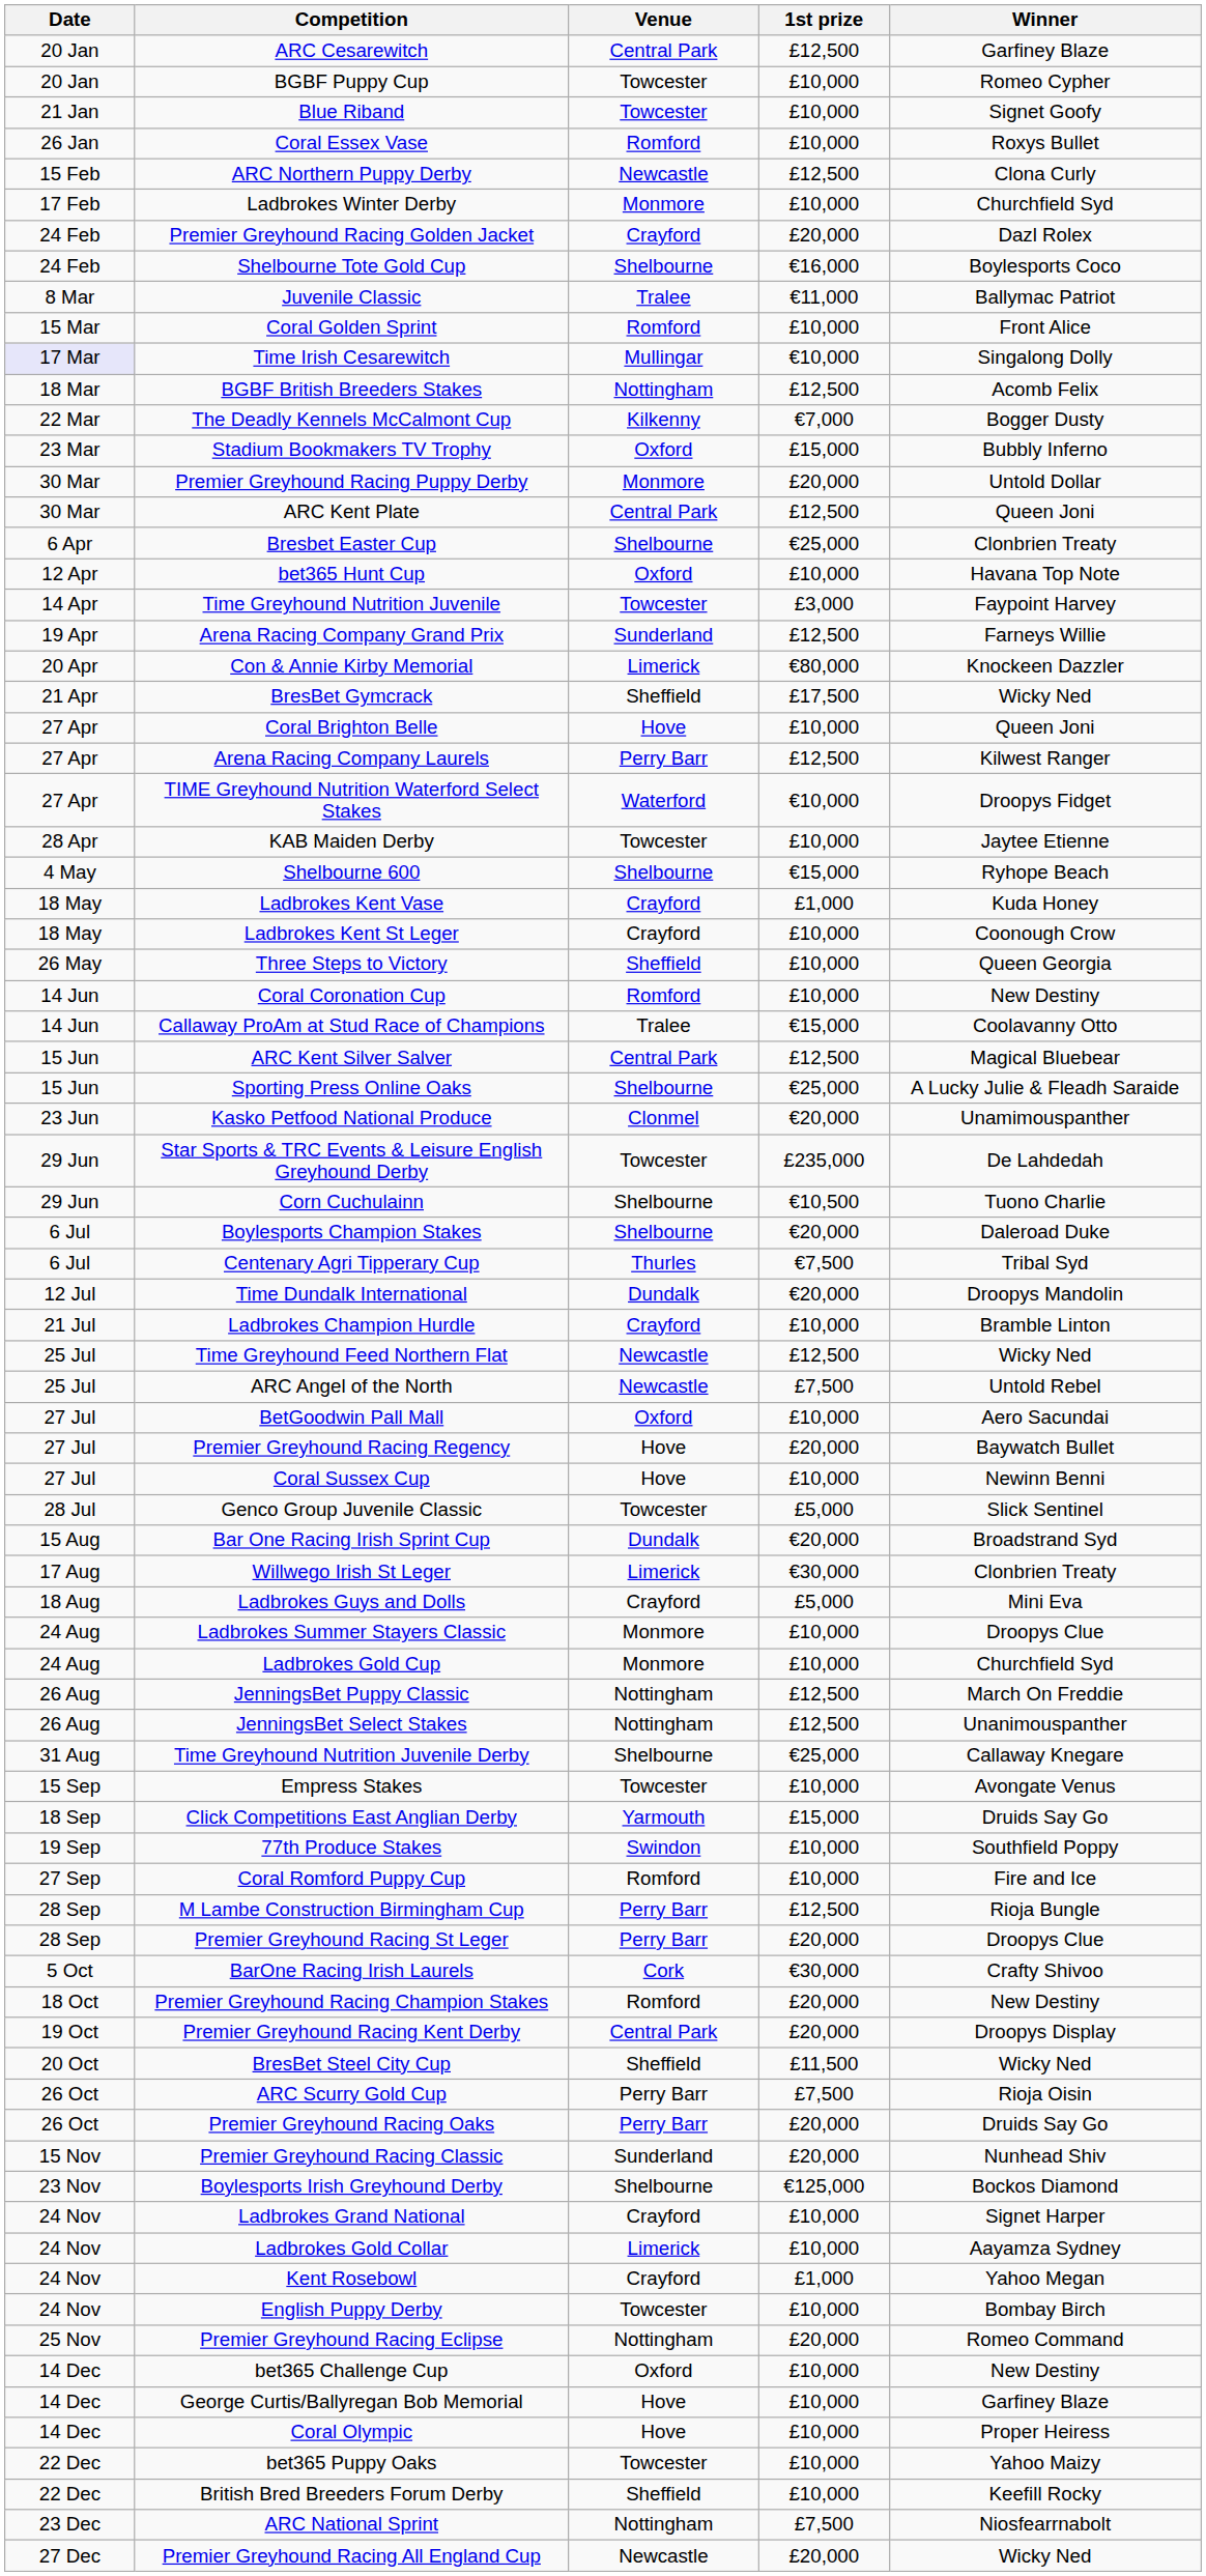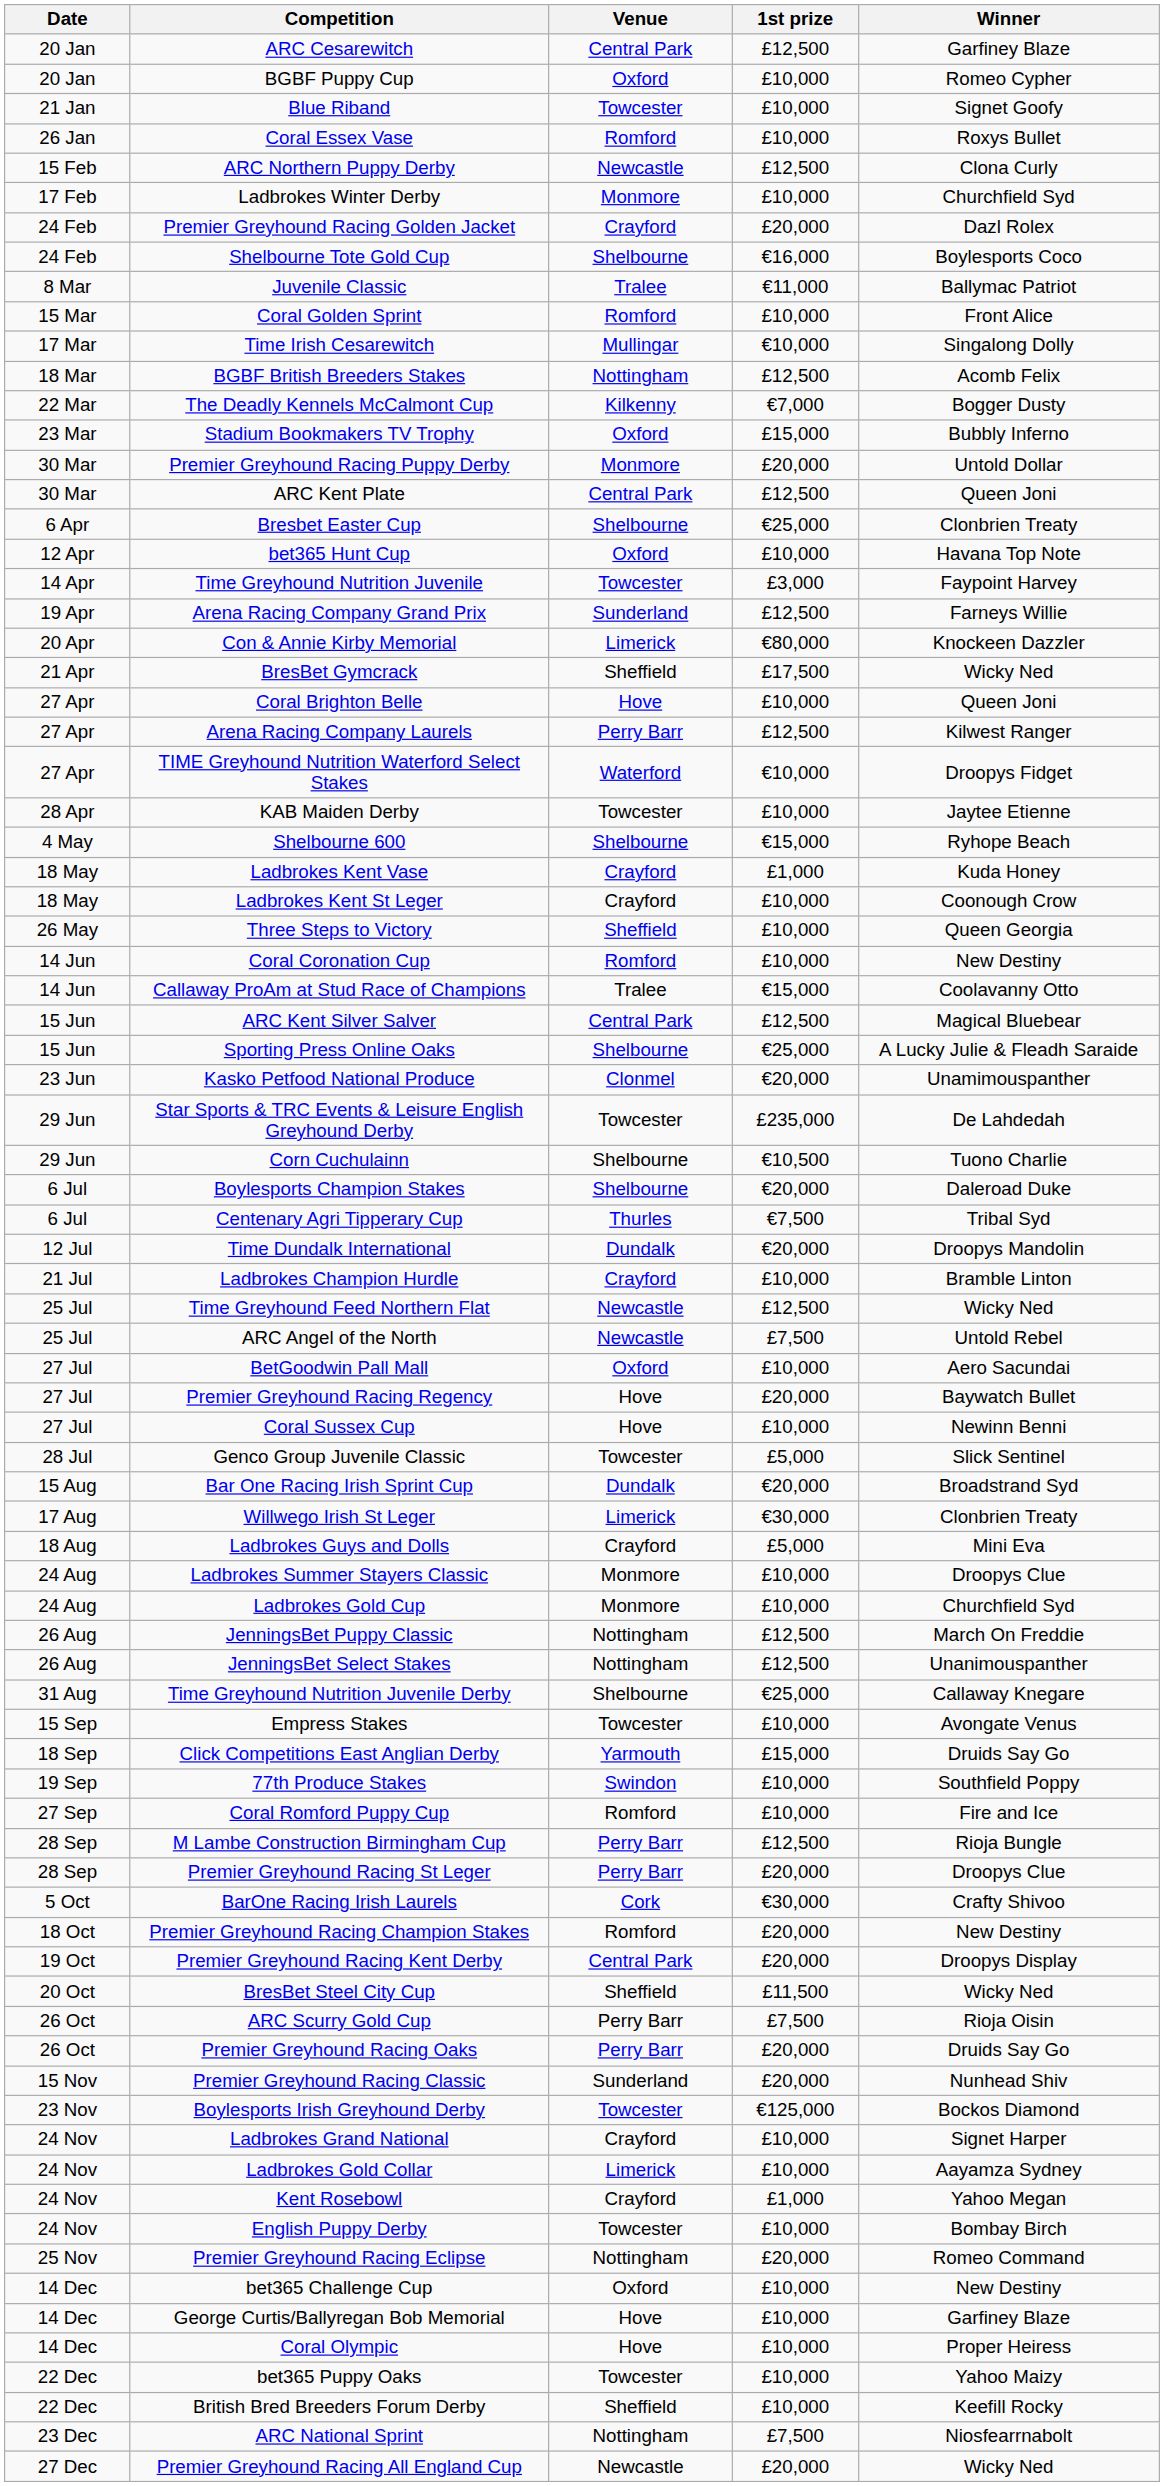BGBF Puppy Cup | Venue: Towcester -> Oxford
Time Irish Cesarewitch | Date: lavender background -> no background
Boylesports Irish Greyhound Derby | Venue: Shelbourne -> Towcester
